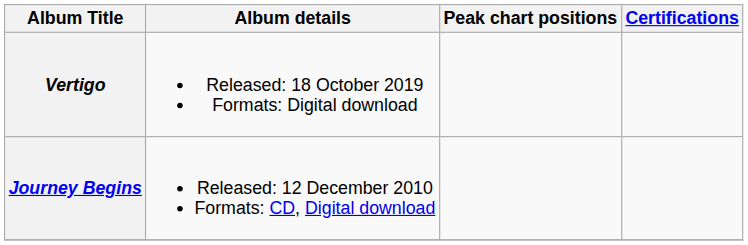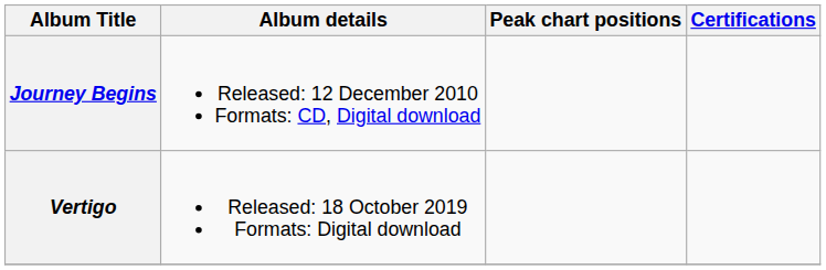rows swapped: Journey Begins <-> Vertigo
